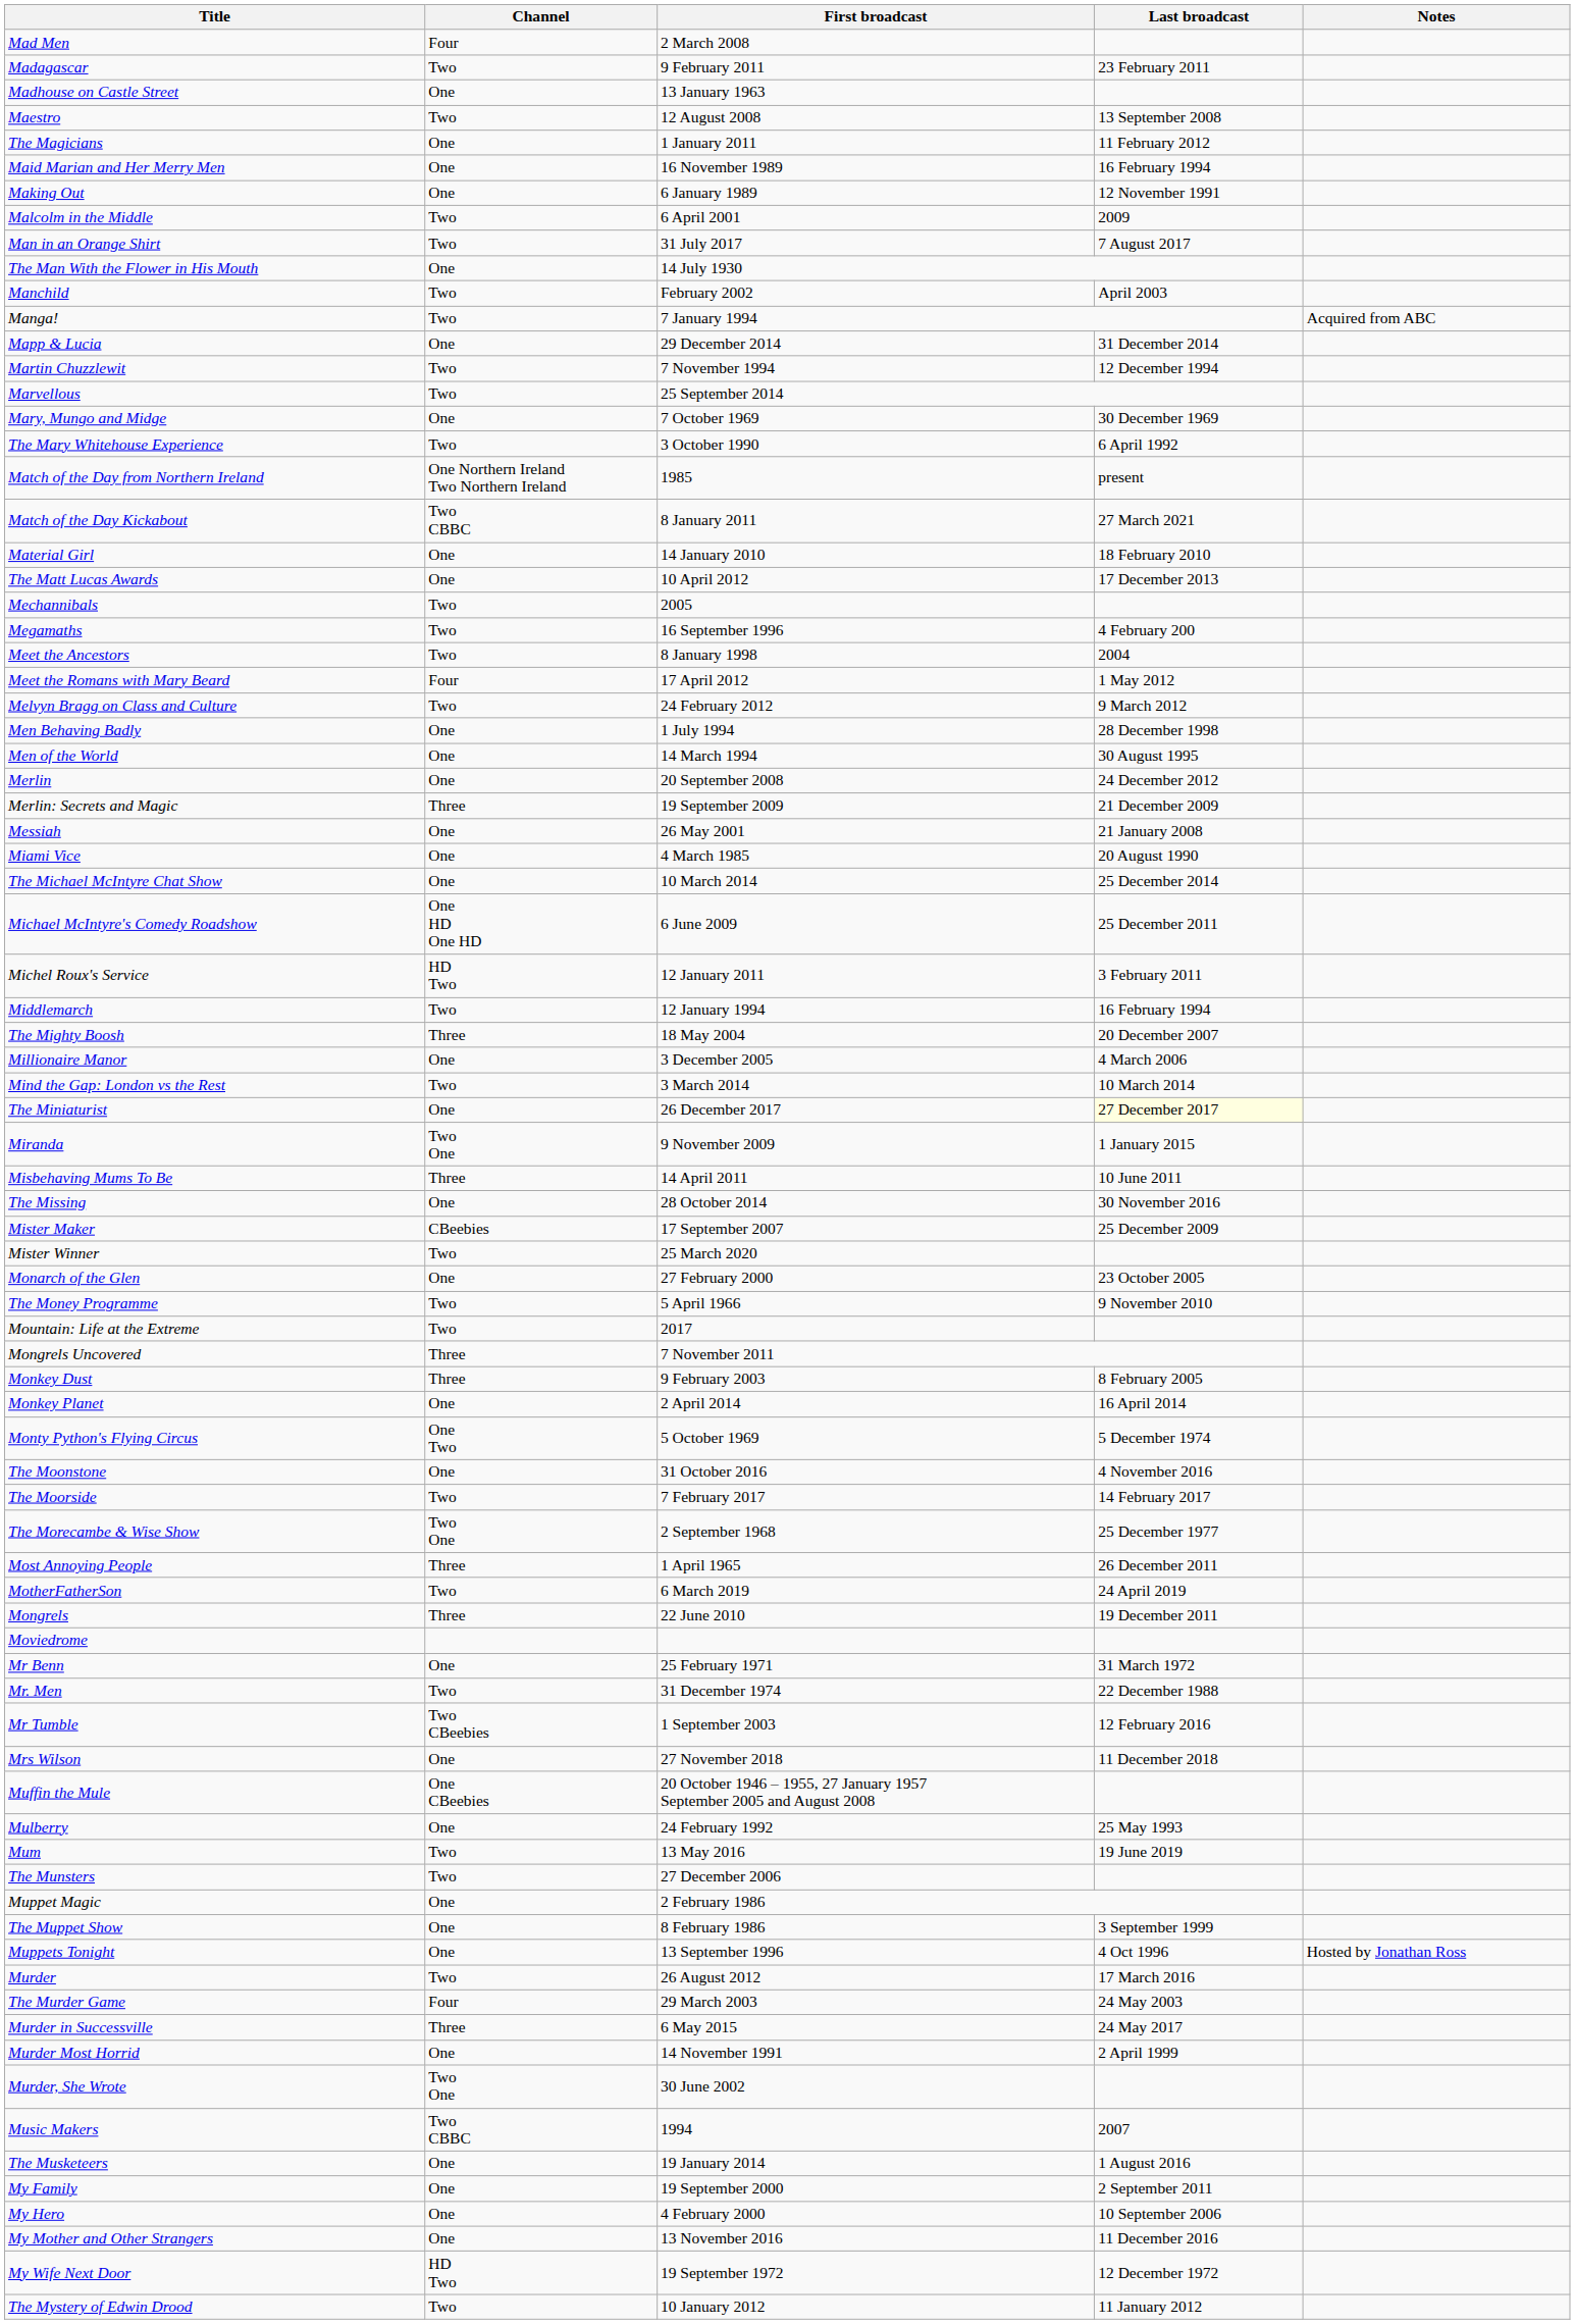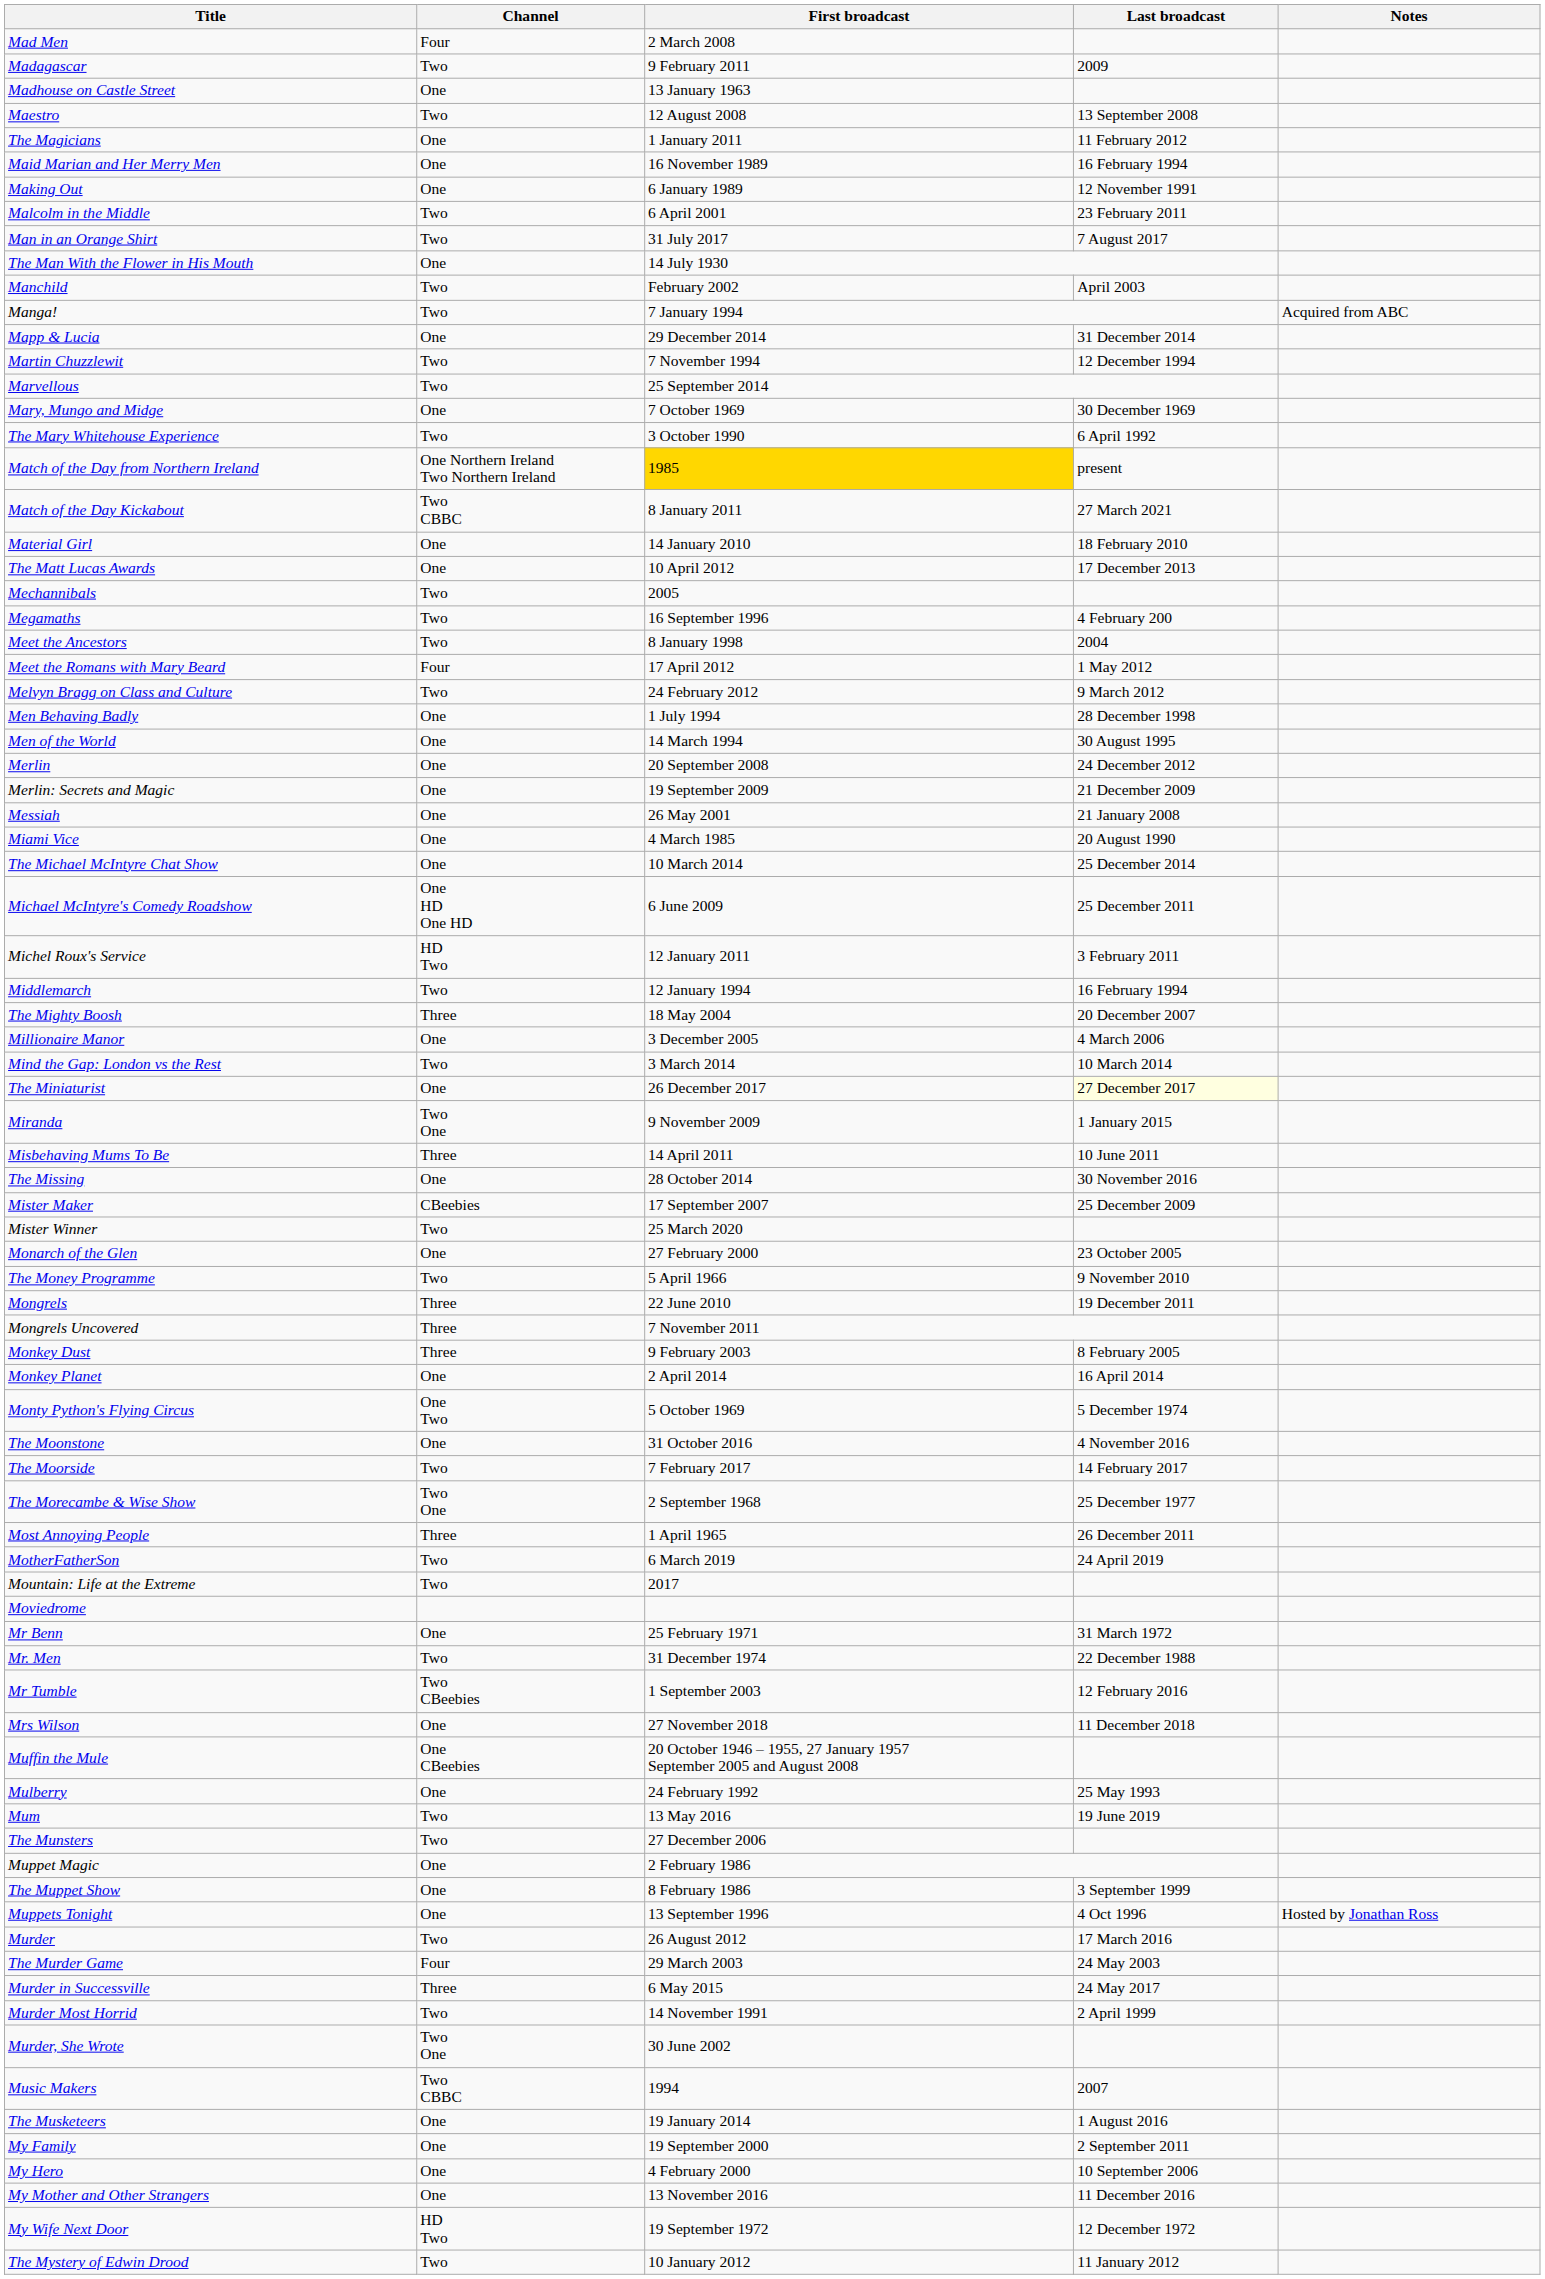Madagascar | Last broadcast: 23 February 2011 -> 2009
Malcolm in the Middle | Last broadcast: 2009 -> 23 February 2011
Match of the Day from Northern Ireland | First broadcast: no background -> gold background
Merlin: Secrets and Magic | Channel: Three -> One
rows swapped: Mongrels <-> Mountain: Life at the Extreme
Murder Most Horrid | Channel: One -> Two
